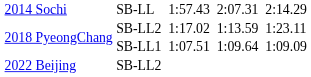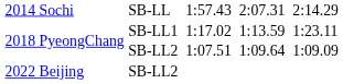1:17.02 | column 2: SB-LL2 -> SB-LL1
1:07.51 | column 2: SB-LL1 -> SB-LL2
